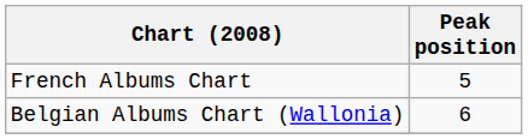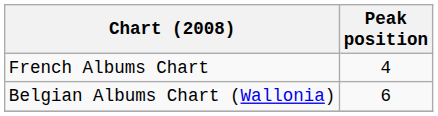French Albums Chart | Peak position: 5 -> 4
